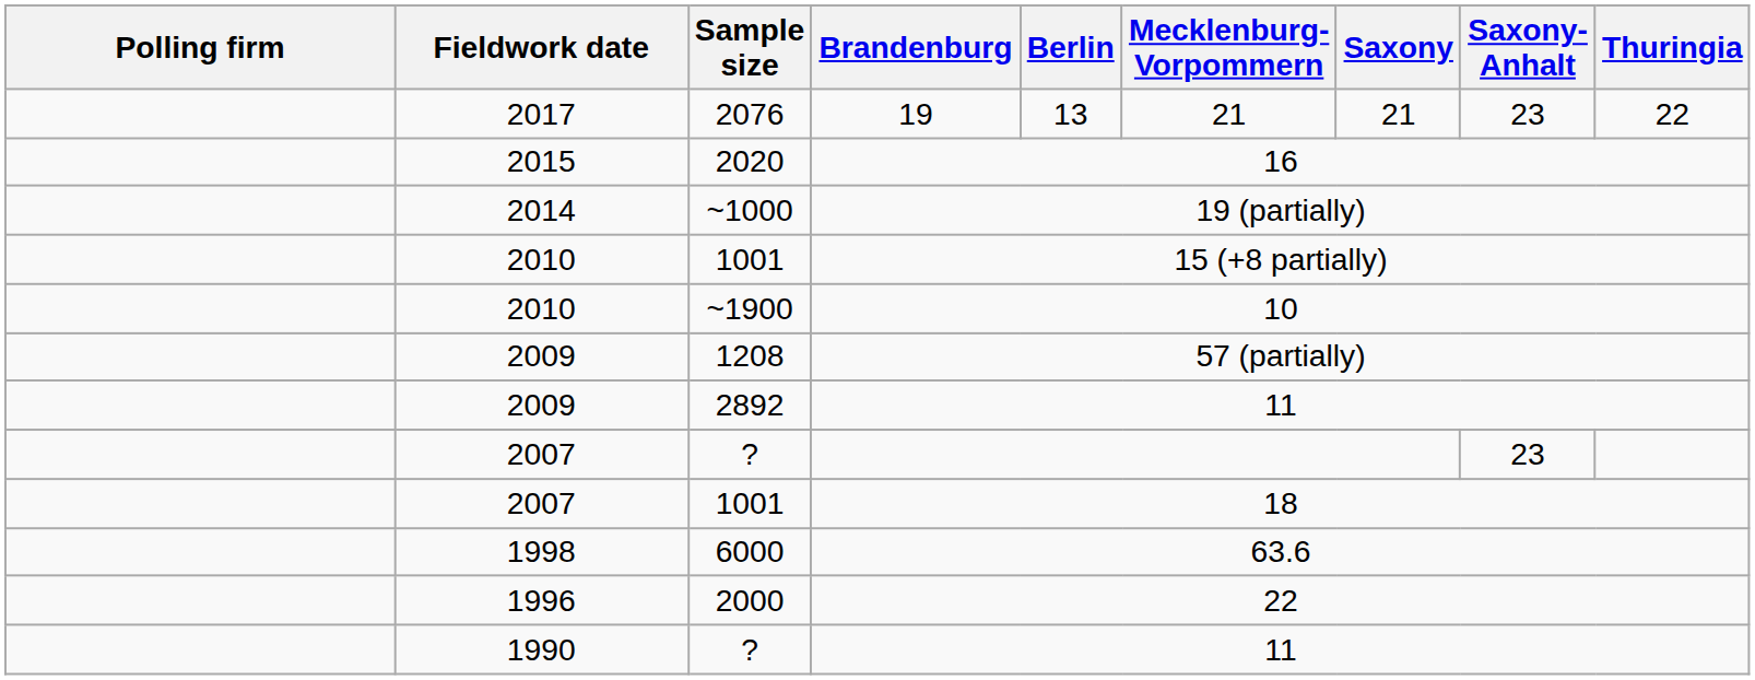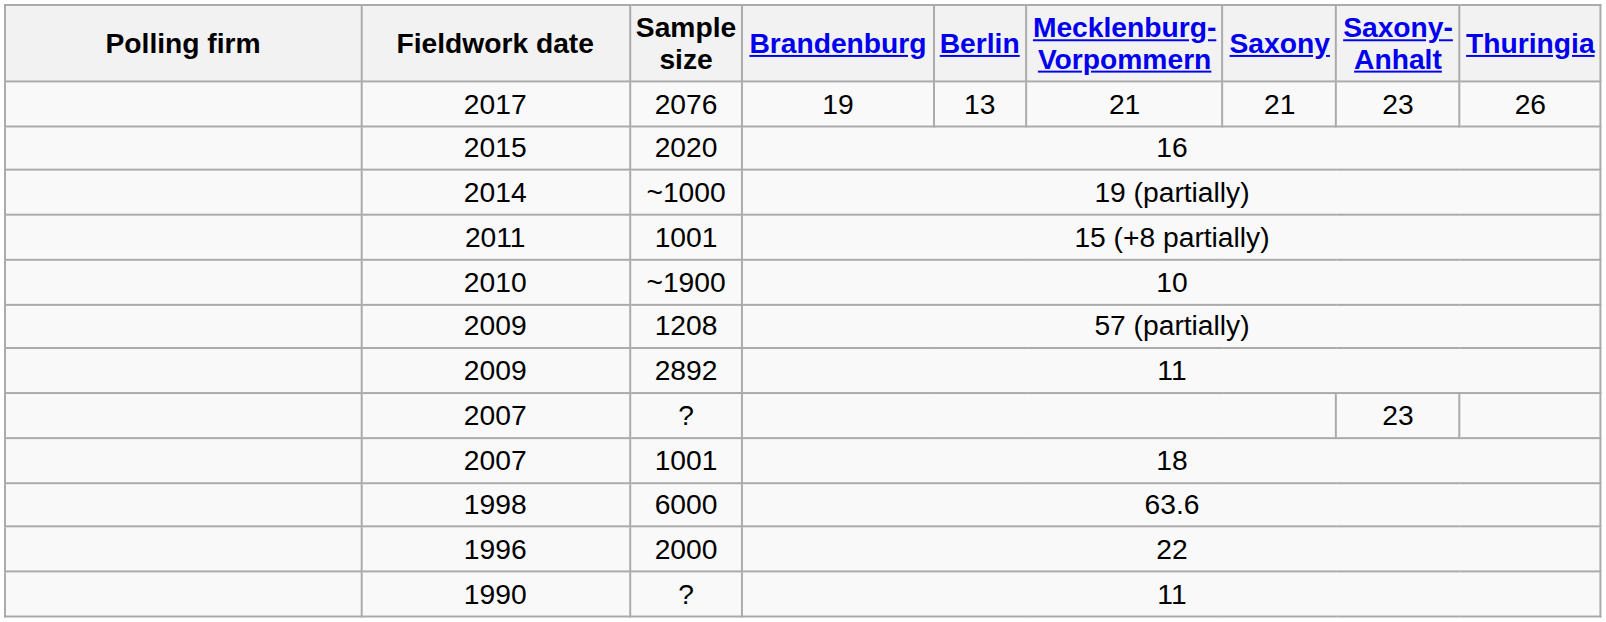19 | Thuringia: 22 -> 26
15 (+8 partially) | Fieldwork date: 2010 -> 2011
